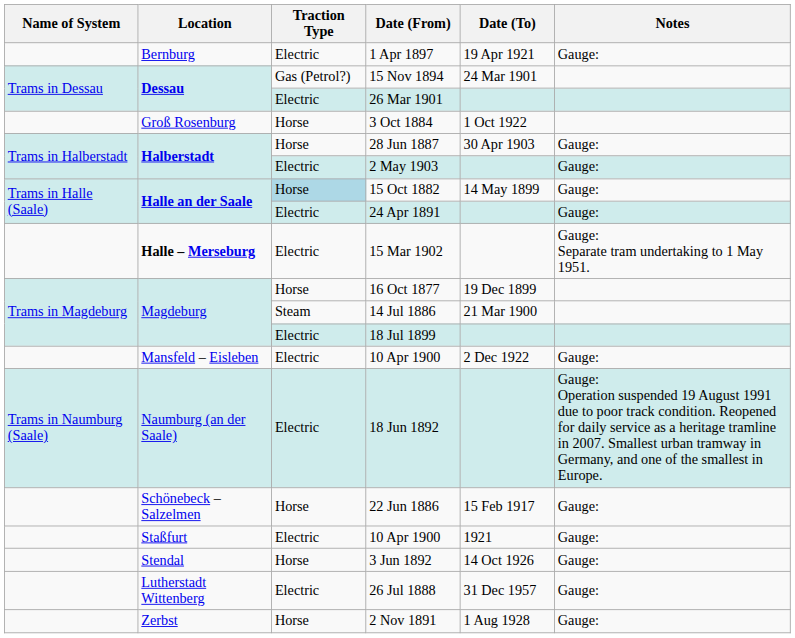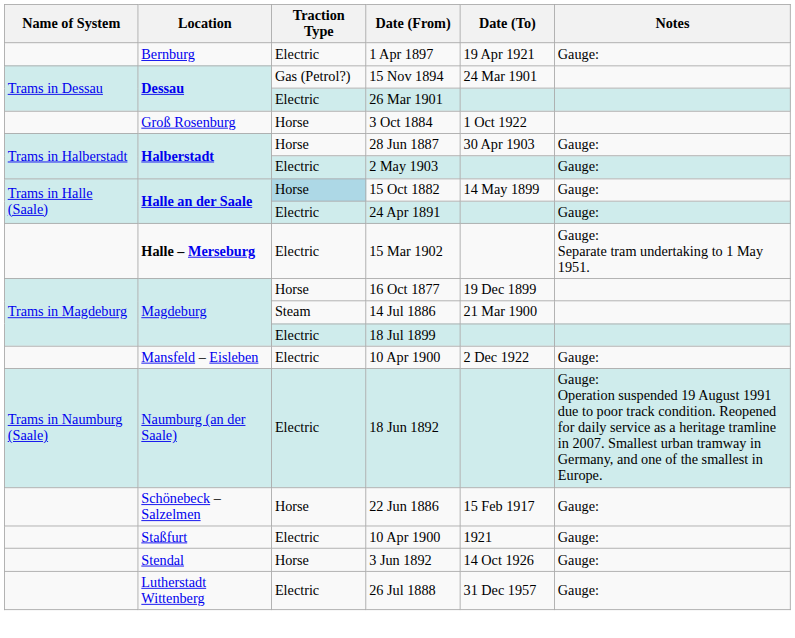- row: Zerbst | Horse | 2 Nov 1891 | 1 Aug 1928 | Gauge:
